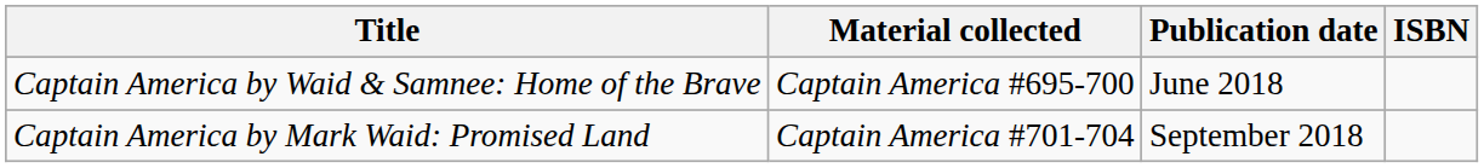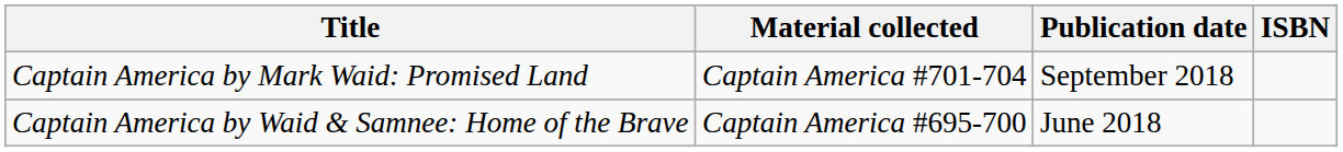rows swapped: Captain America by Waid & Samnee: Home of the Brave <-> Captain America by Mark Waid: Promised Land
